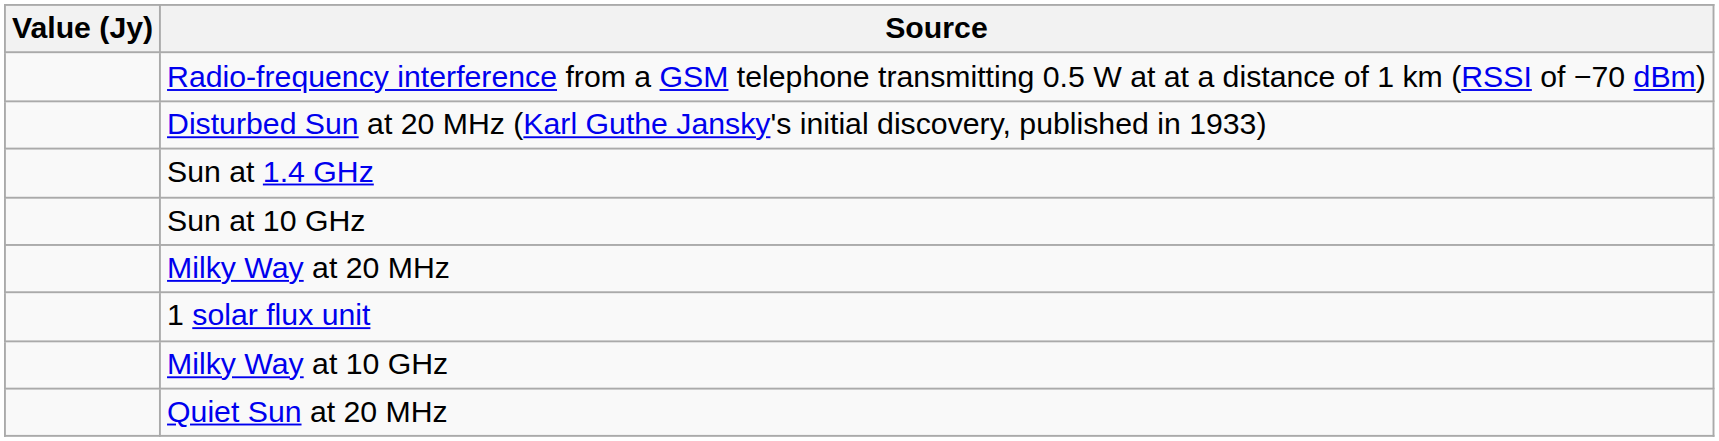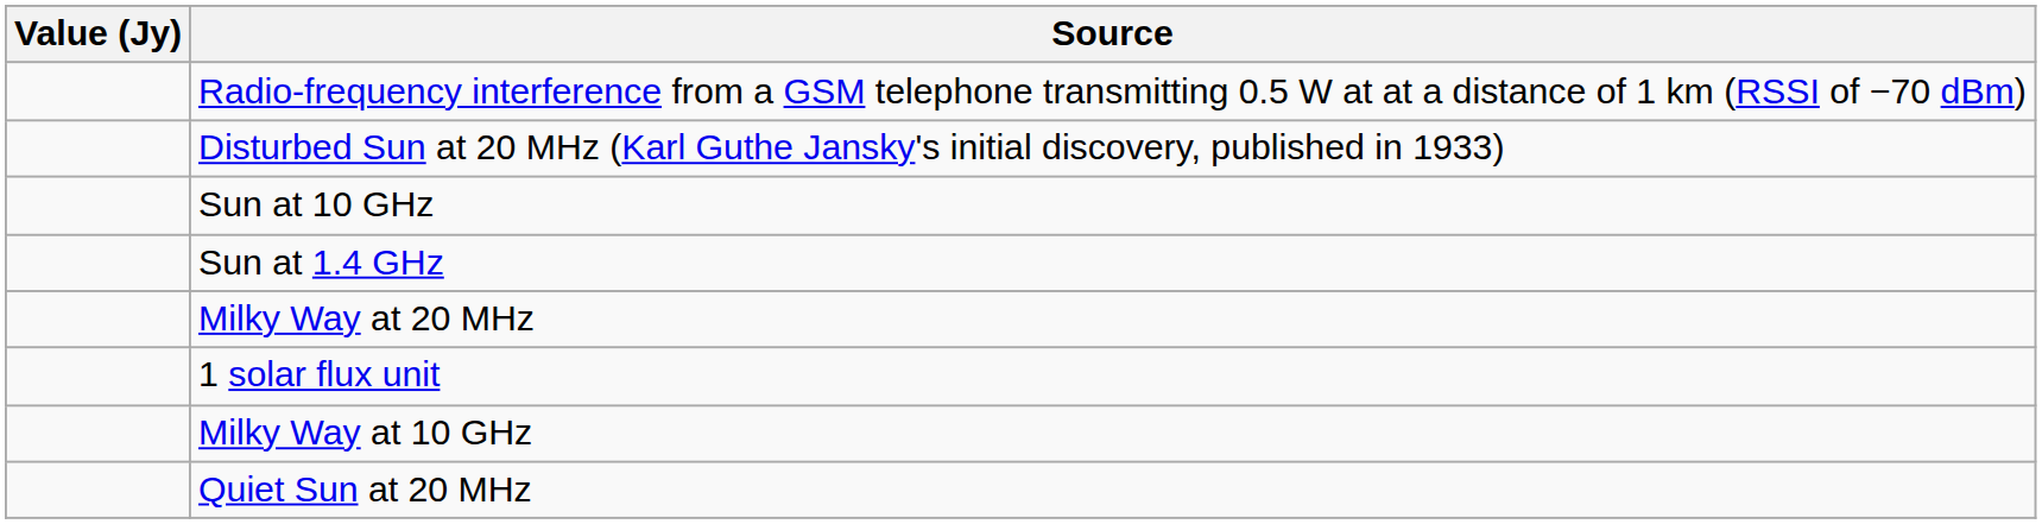rows swapped: Sun at 10 GHz <-> Sun at 1.4 GHz
